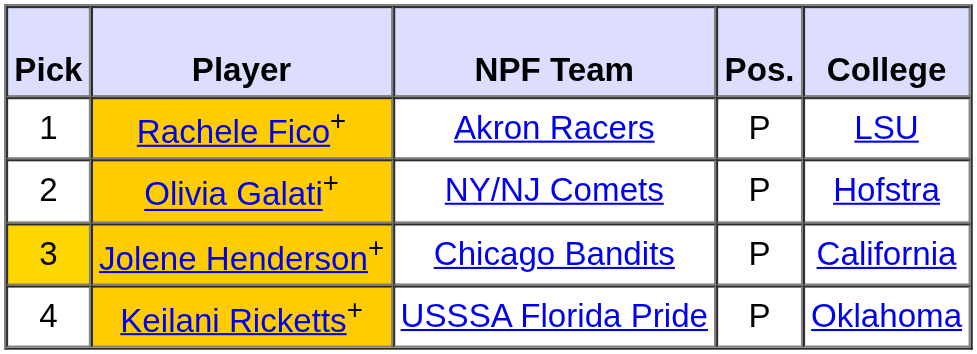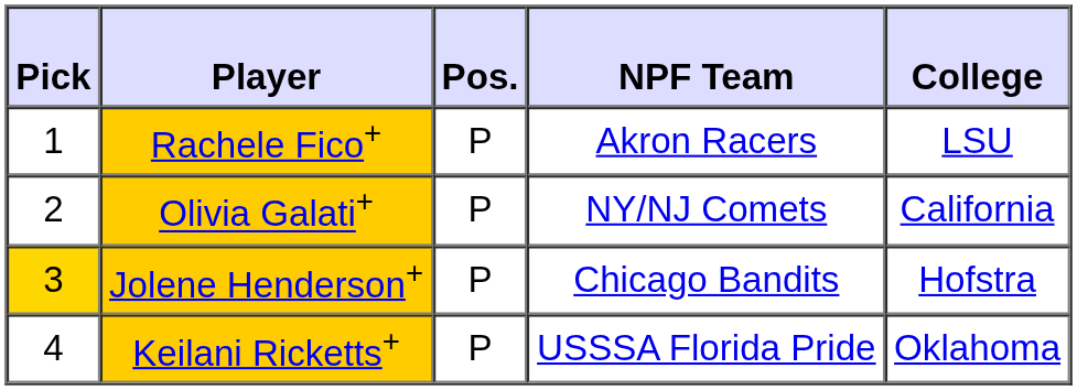columns swapped: Pos. <-> NPF Team
Olivia Galati+ | College: Hofstra -> California
Jolene Henderson+ | College: California -> Hofstra
